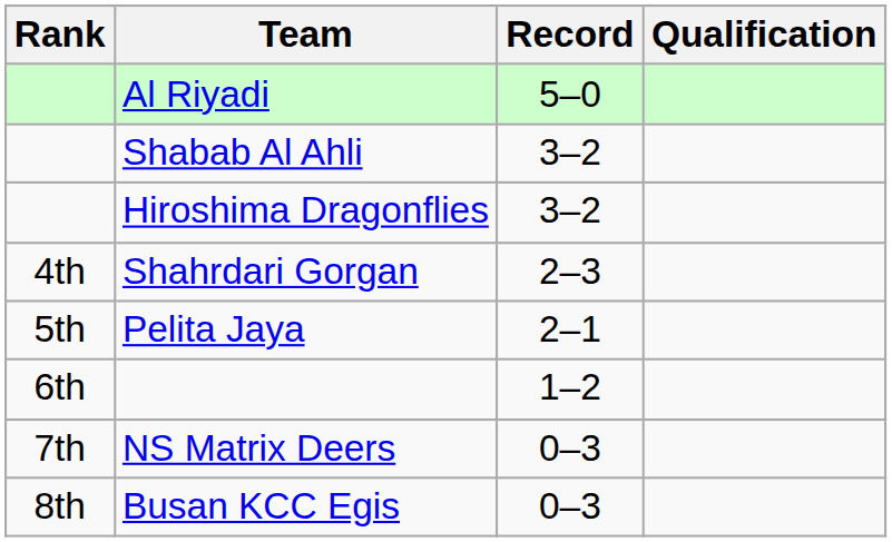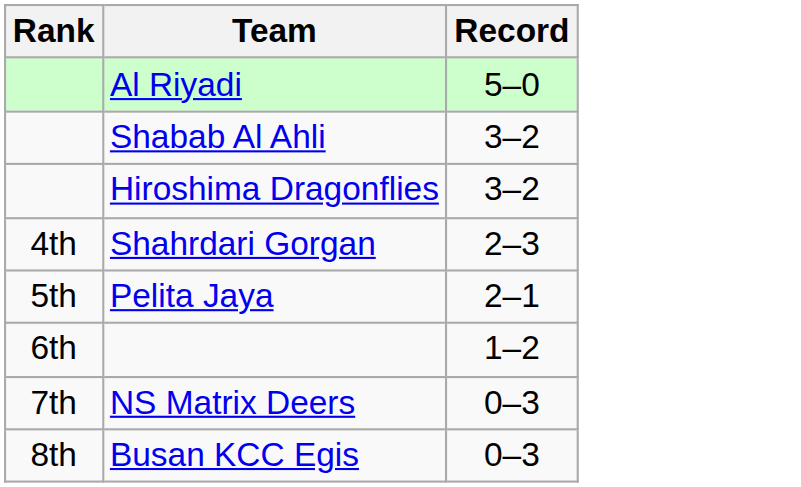- column: Qualification
